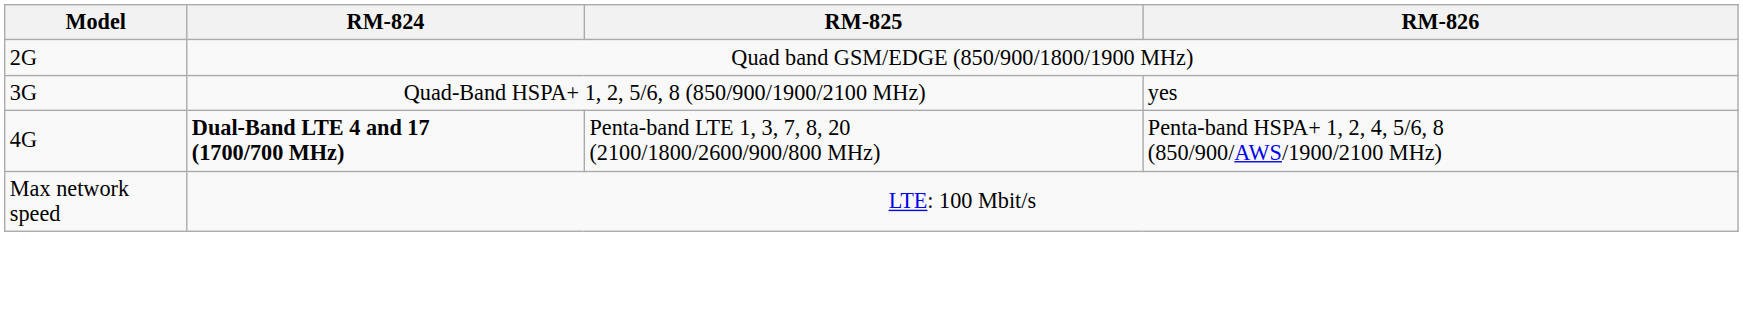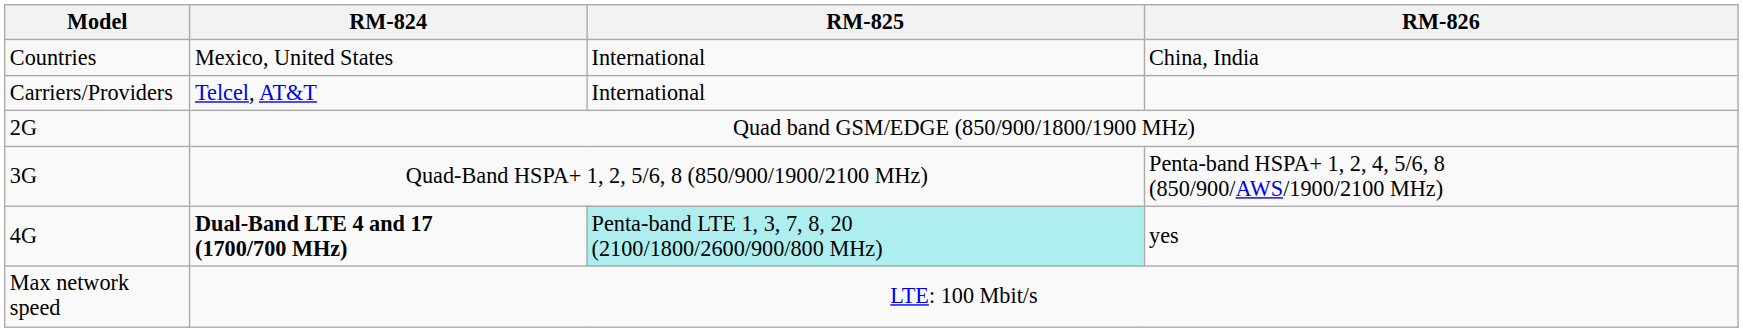+ row: Countries | Mexico, United States | International | China, India
+ row: Carriers/Providers | Telcel, AT&T | International
3G | RM-826: yes -> Penta-band HSPA+ 1, 2, 4, 5/6, 8 (850/900/AWS/1900/2100 MHz)
4G | RM-825: no background -> paleturquoise background
4G | RM-826: Penta-band HSPA+ 1, 2, 4, 5/6, 8 (850/900/AWS/1900/2100 MHz) -> yes
